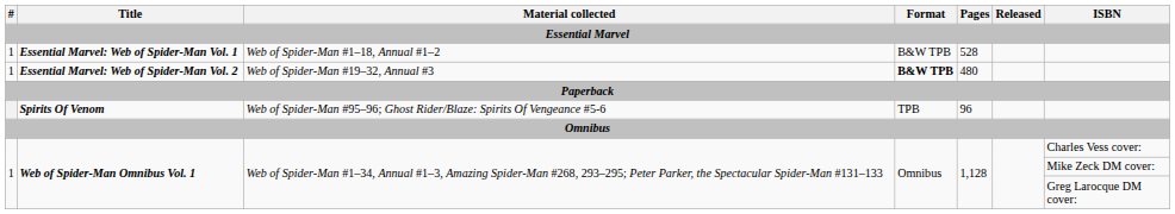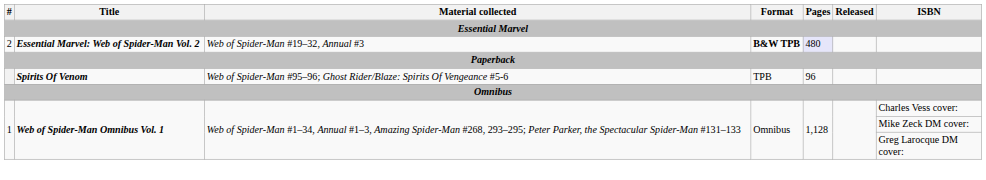- row: 1 | Essential Marvel: Web of Spider-Man Vol. 1 | Web of Spider-Man #1–18, Annual #1–2 | B&W TPB | 528
Essential Marvel: Web of Spider-Man Vol. 2 | #: 1 -> 2
Essential Marvel: Web of Spider-Man Vol. 2 | Pages: no background -> lavender background
